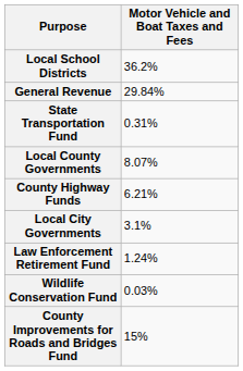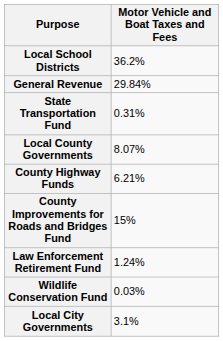rows swapped: Local City Governments <-> County Improvements for Roads and Bridges Fund
